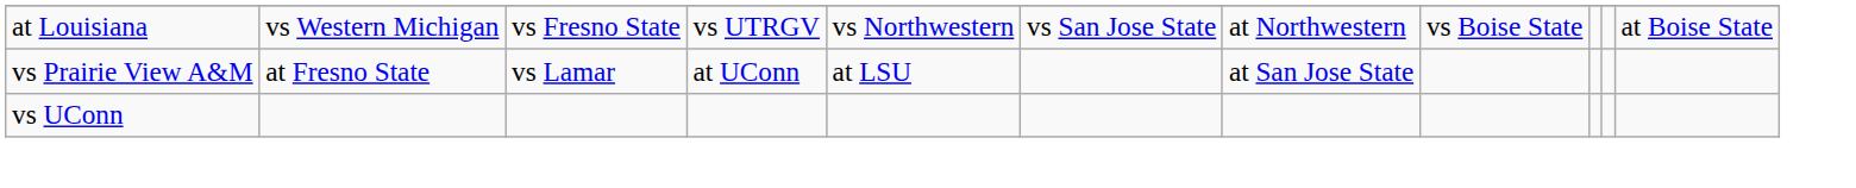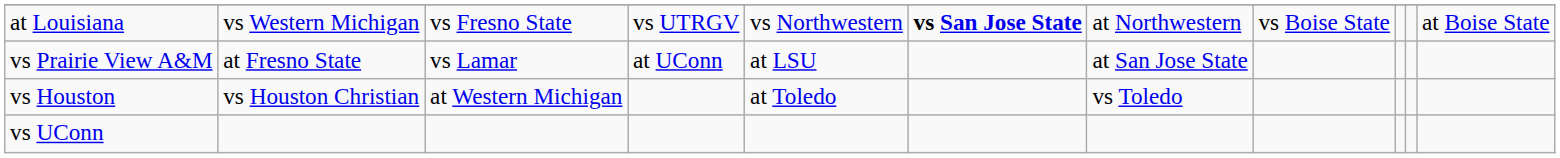at Louisiana | column 6: normal -> bold
+ row: vs Houston | vs Houston Christian | at Western Michigan | at Toledo | vs Toledo
